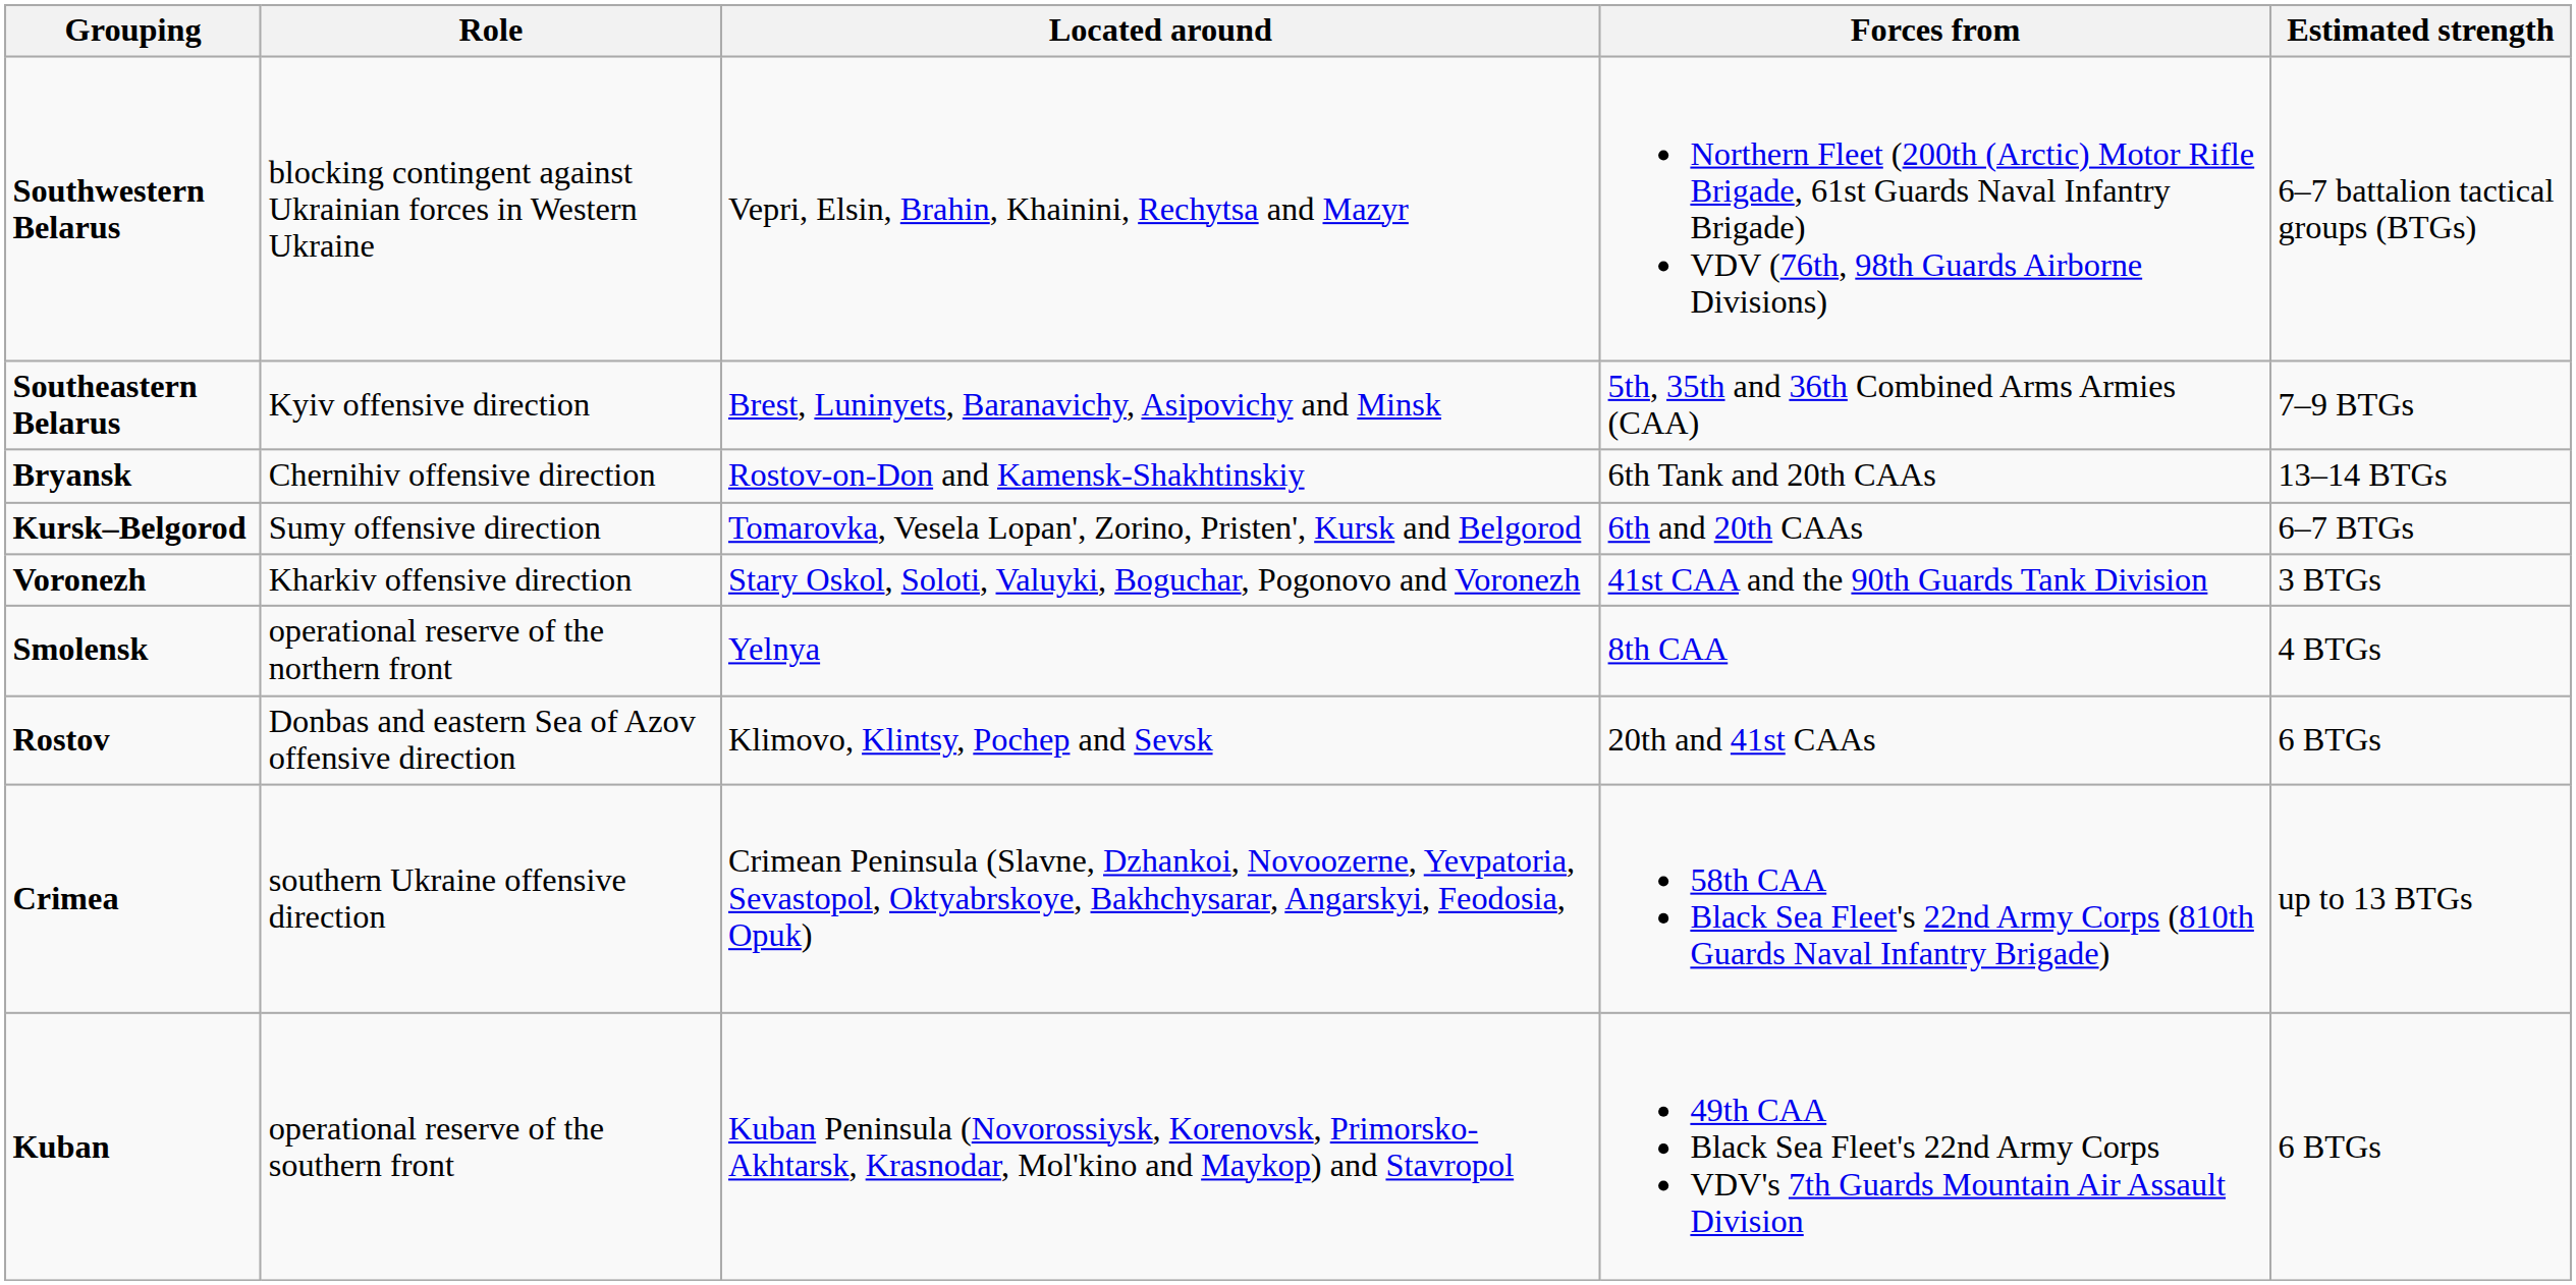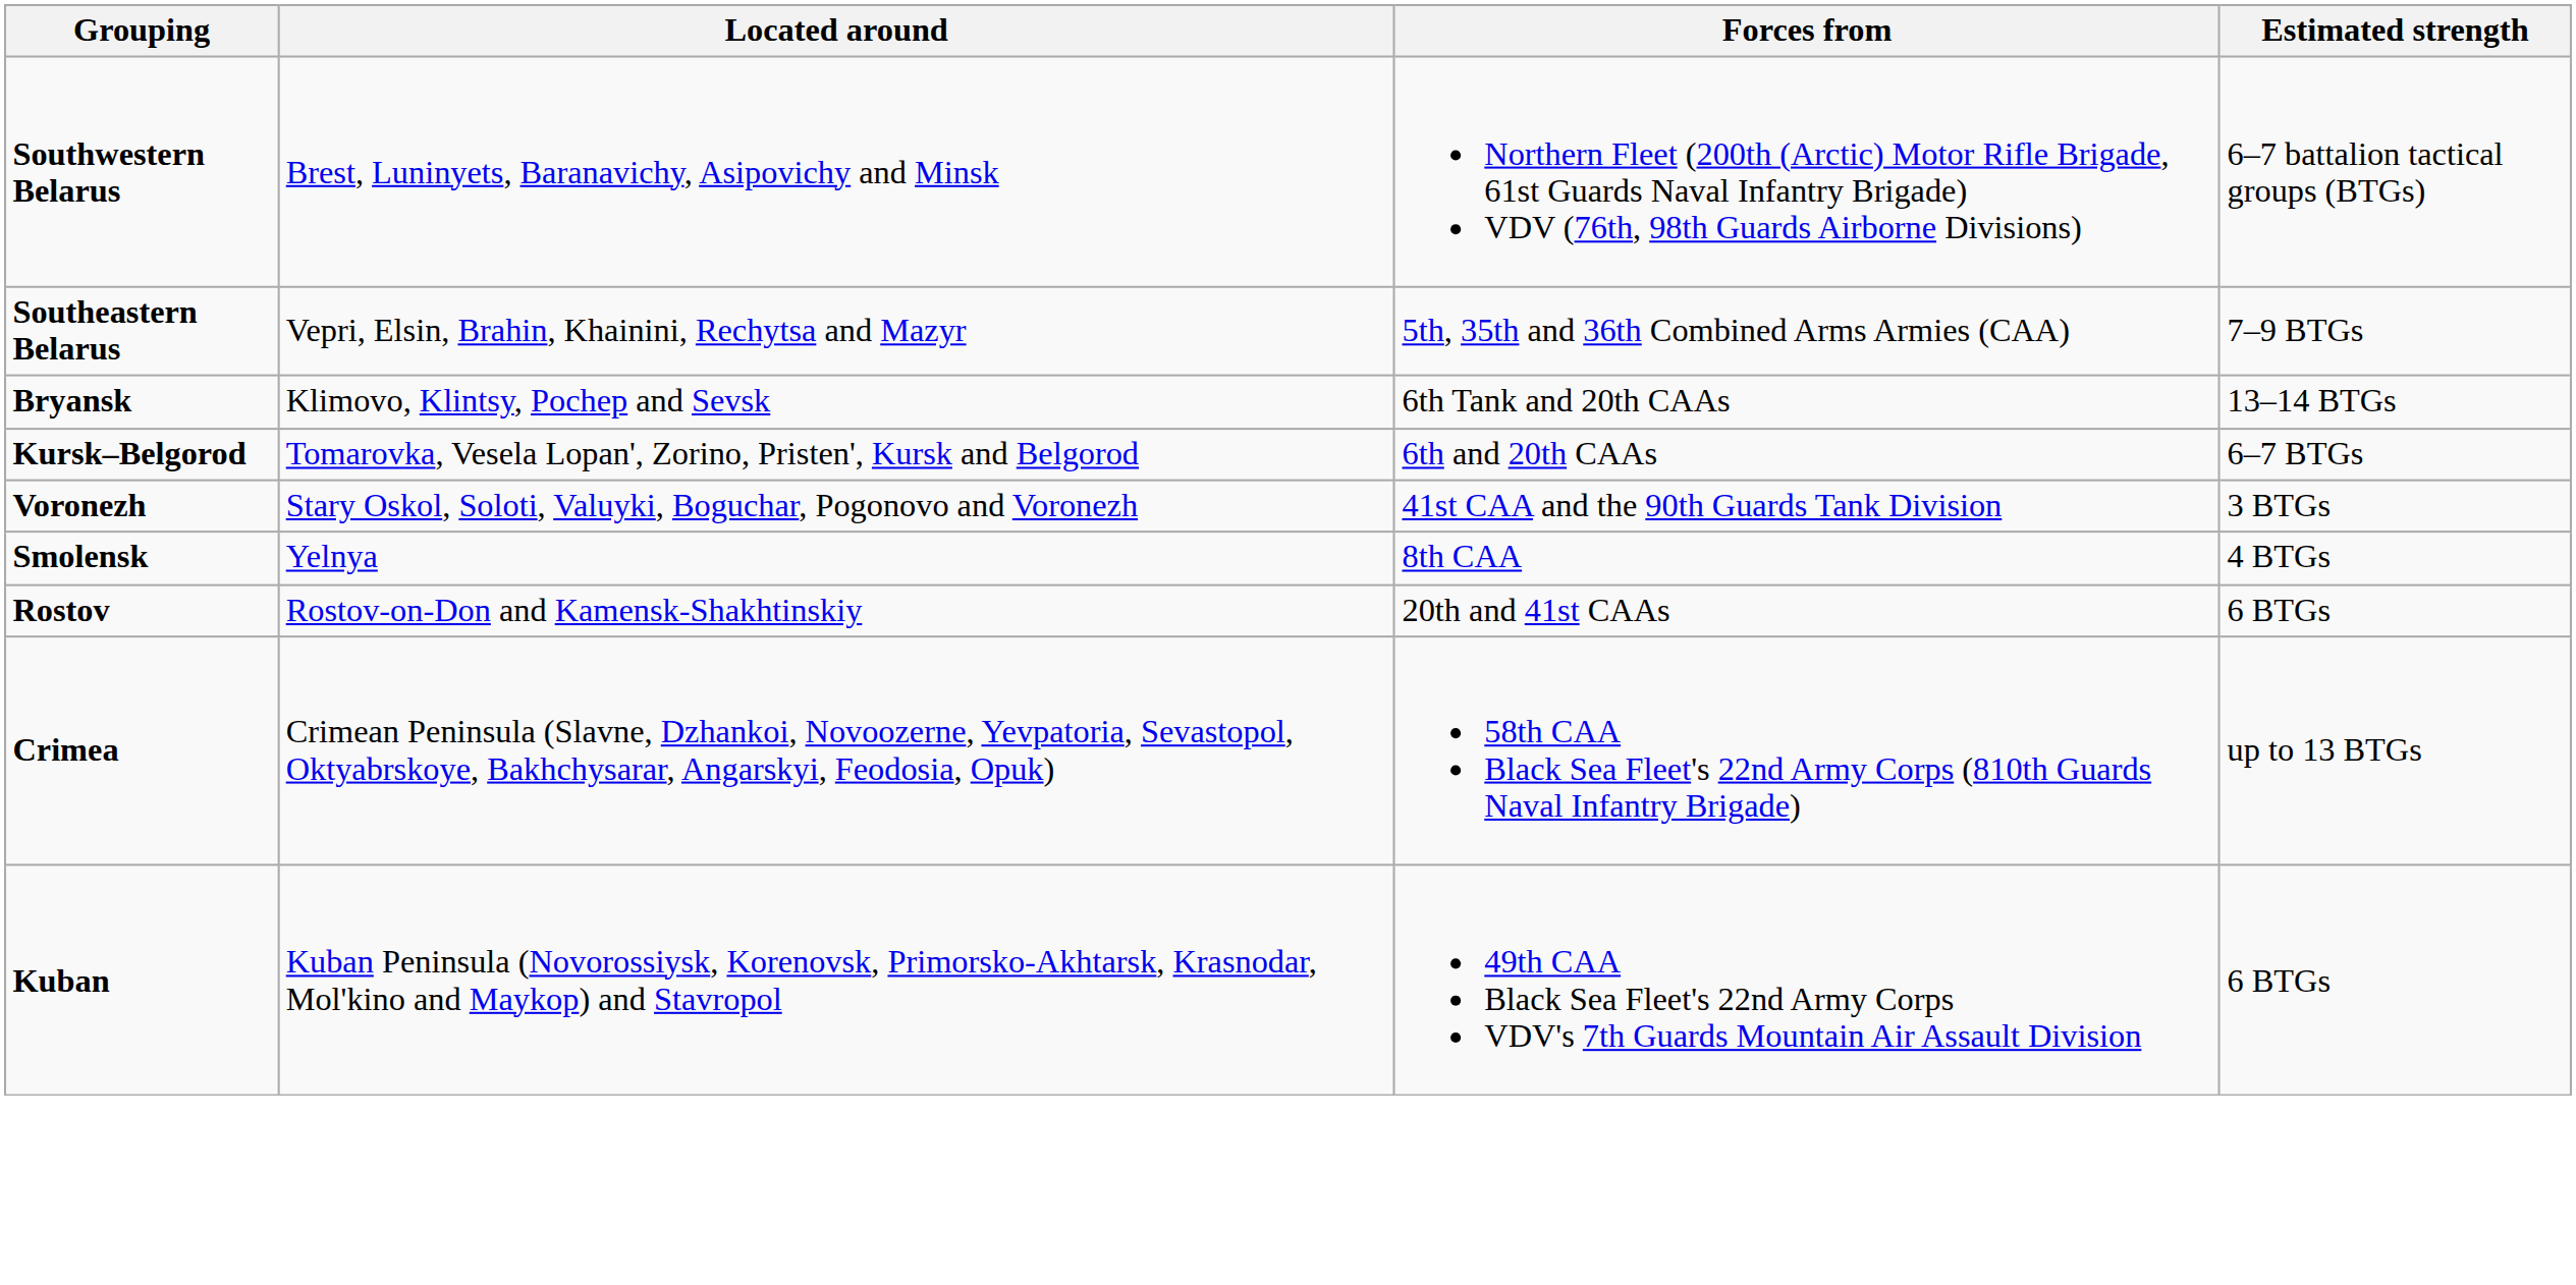- column: Role | blocking contingent against Ukrainian forces in Western Ukraine | Kyiv offensive direction | Chernihiv offensive direction | Sumy offensive direction | Kharkiv offensive direction | operational reserve of the northern front | Donbas and eastern Sea of Azov offensive direction | southern Ukraine offensive direction | operational reserve of the southern front
Southwestern Belarus | Located around: Vepri, Elsin, Brahin, Khainini, Rechytsa and Mazyr -> Brest, Luninyets, Baranavichy, Asipovichy and Minsk
Southeastern Belarus | Located around: Brest, Luninyets, Baranavichy, Asipovichy and Minsk -> Vepri, Elsin, Brahin, Khainini, Rechytsa and Mazyr
Bryansk | Located around: Rostov-on-Don and Kamensk-Shakhtinskiy -> Klimovo, Klintsy, Pochep and Sevsk
Rostov | Located around: Klimovo, Klintsy, Pochep and Sevsk -> Rostov-on-Don and Kamensk-Shakhtinskiy
